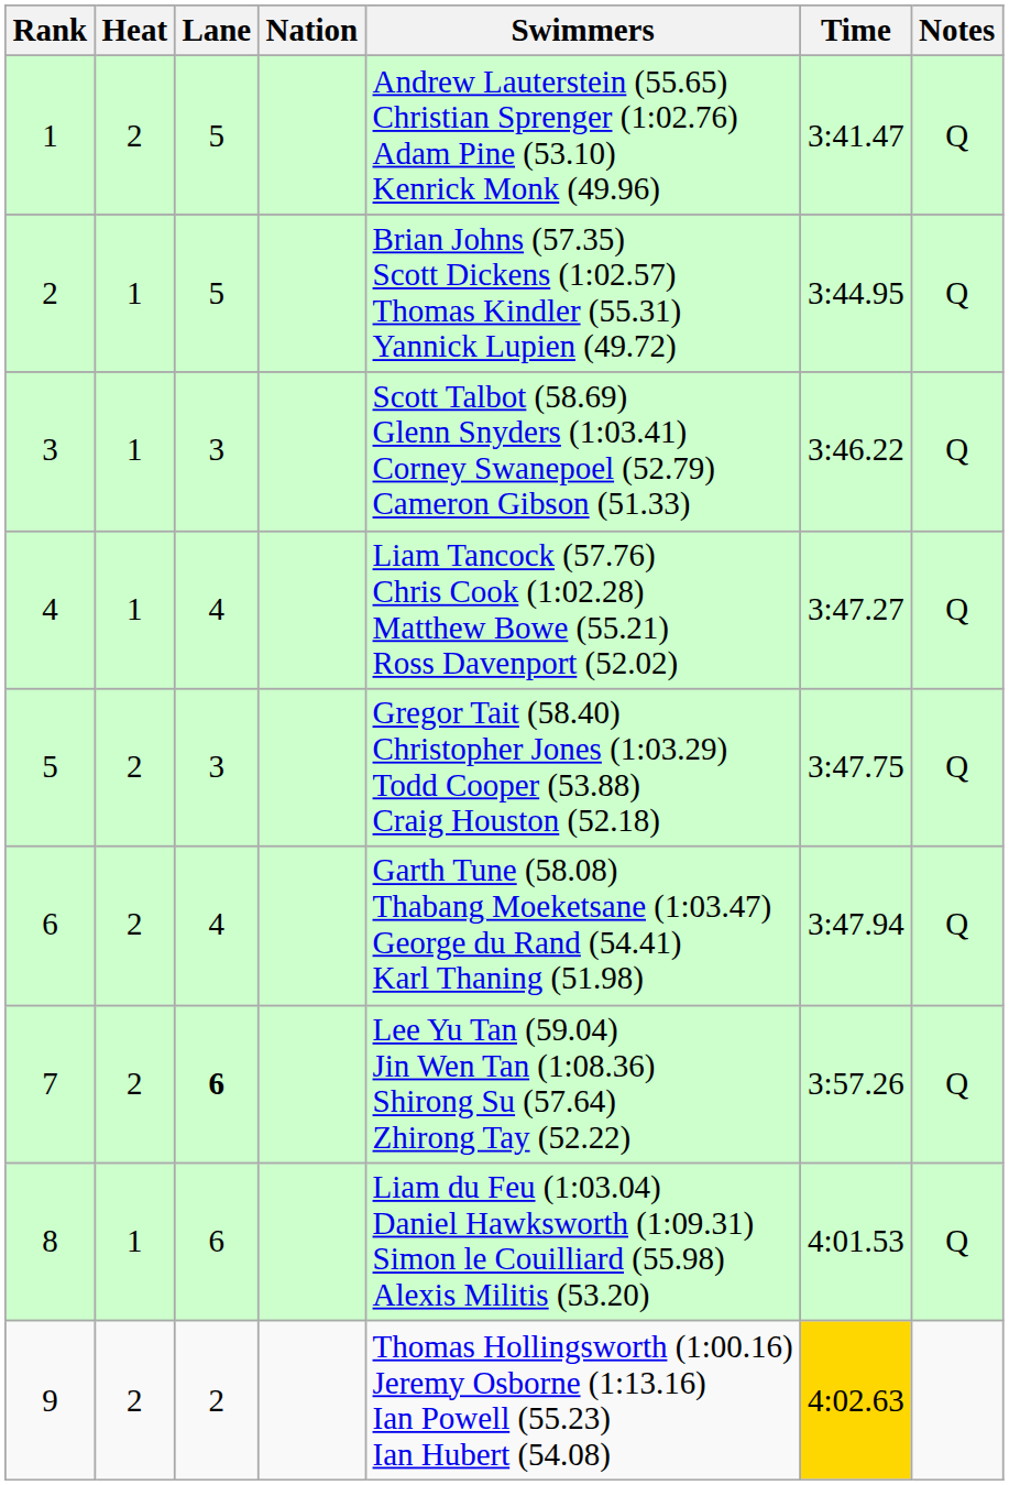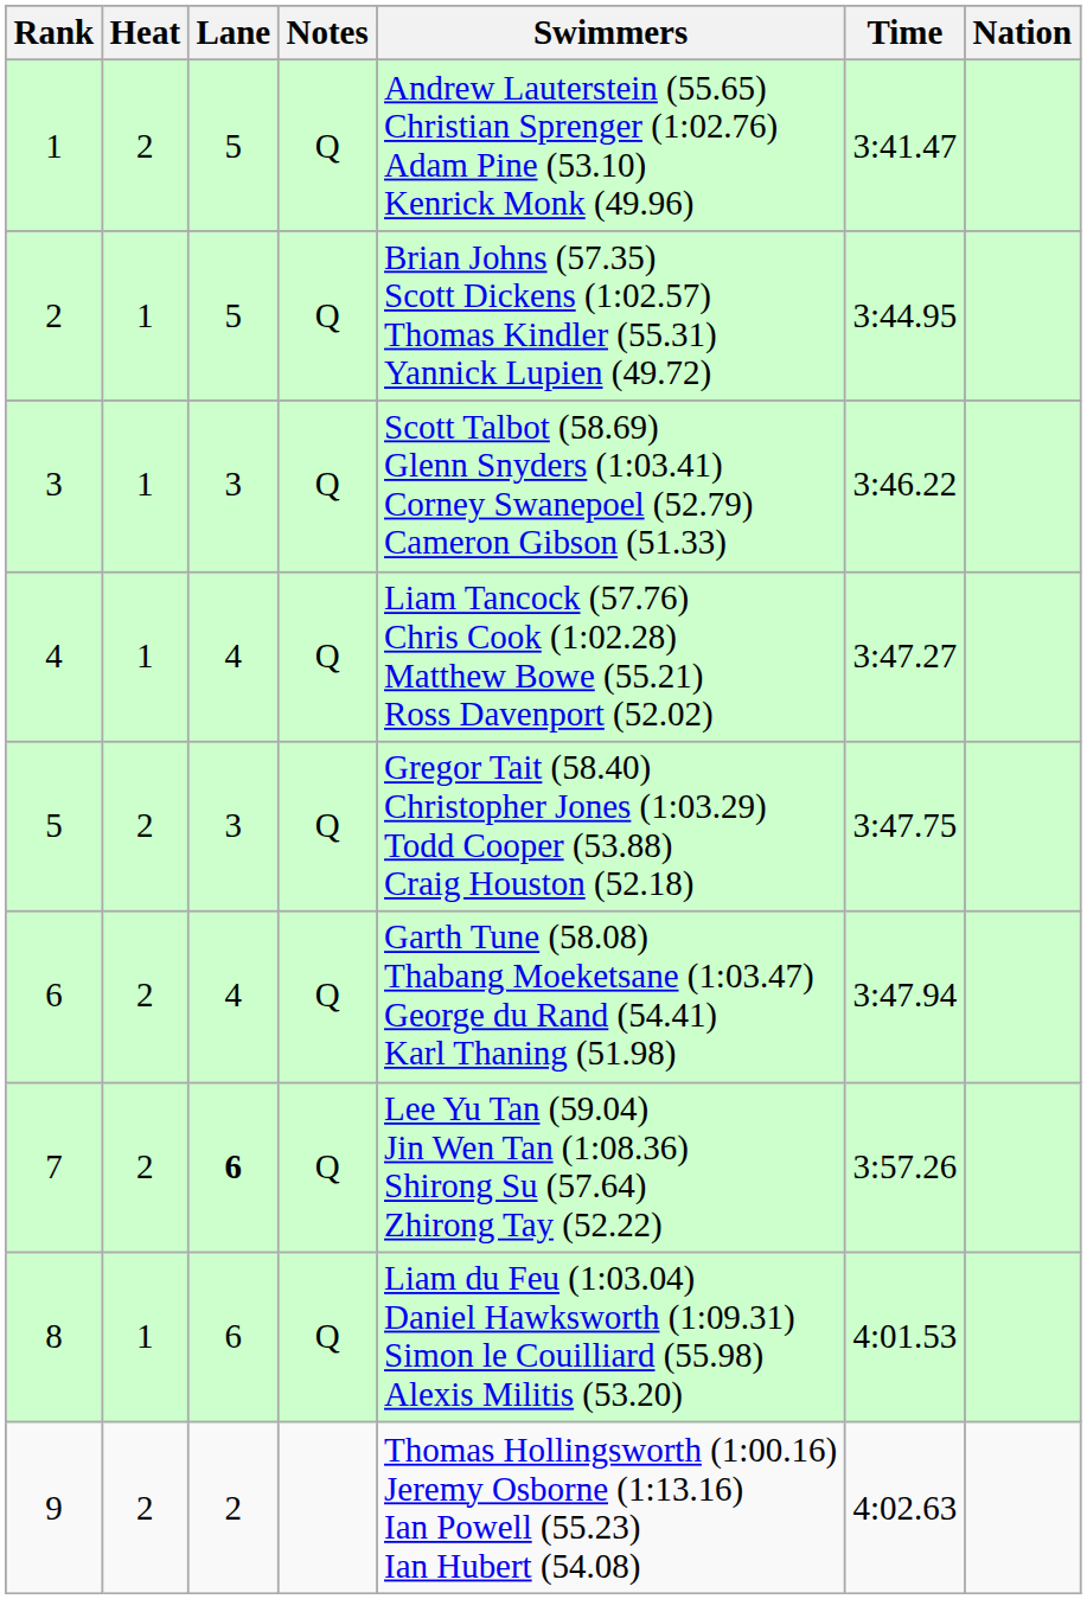columns swapped: Nation <-> Notes
9 | Time: gold background -> no background
